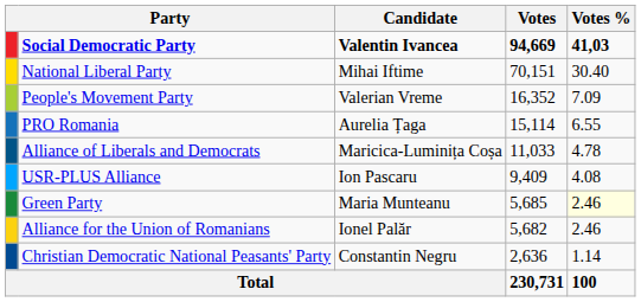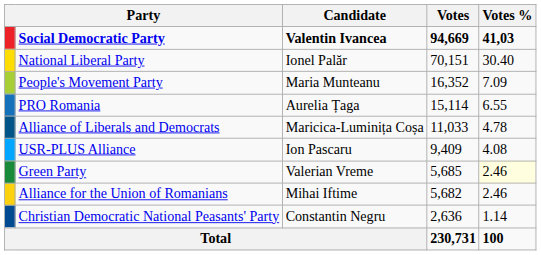National Liberal Party | Candidate: Mihai Iftime -> Ionel Palăr
People's Movement Party | Candidate: Valerian Vreme -> Maria Munteanu
Green Party | Candidate: Maria Munteanu -> Valerian Vreme
Alliance for the Union of Romanians | Candidate: Ionel Palăr -> Mihai Iftime
